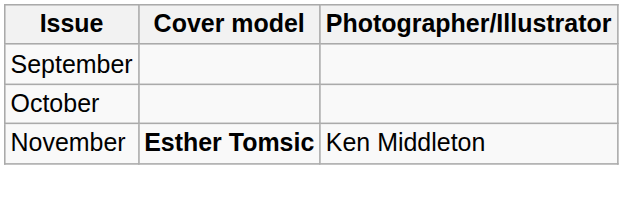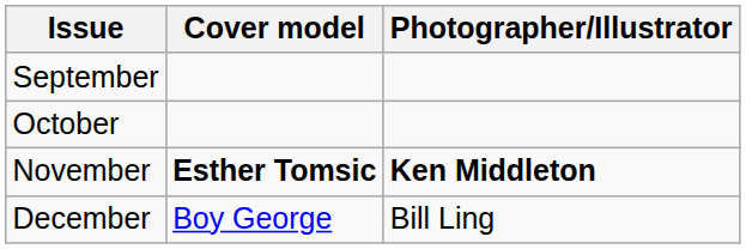November | Photographer/Illustrator: normal -> bold
+ row: December | Boy George | Bill Ling
